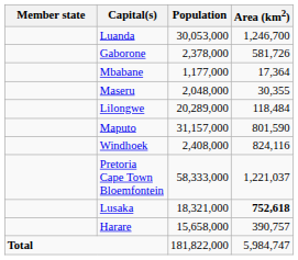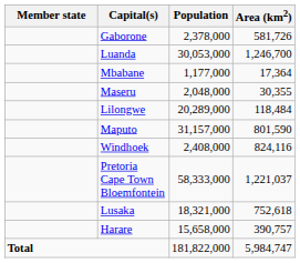rows swapped: Luanda <-> Gaborone
Lusaka | Area (km2): bold -> normal
